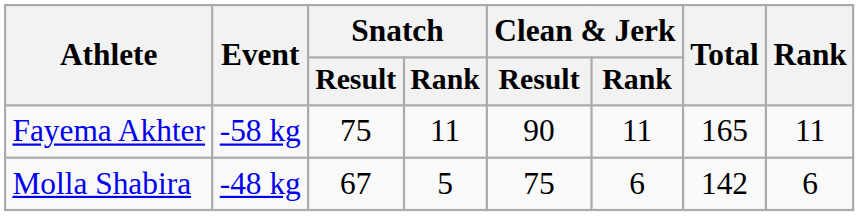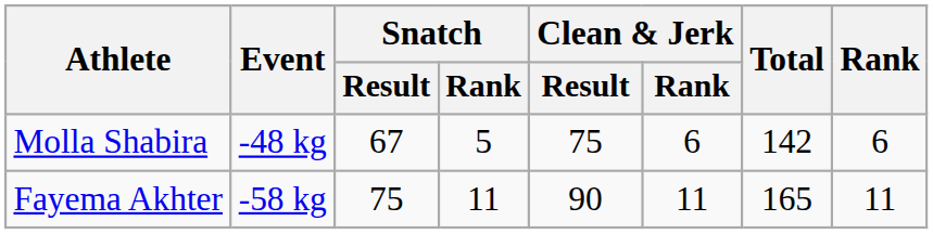rows swapped: Molla Shabira <-> Fayema Akhter
